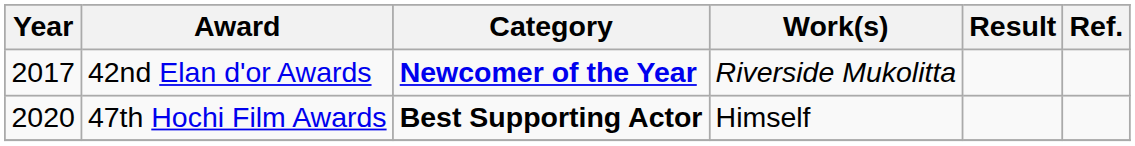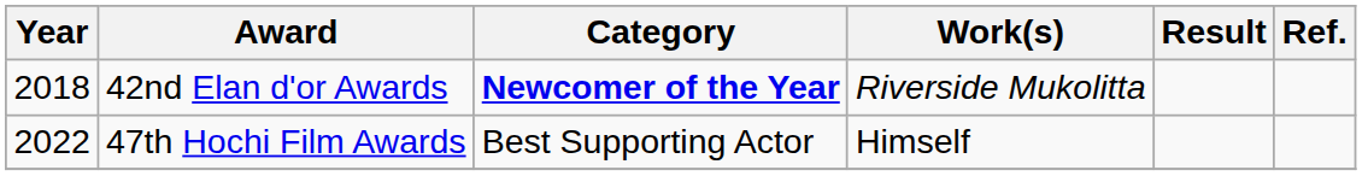42nd Elan d'or Awards | Year: 2017 -> 2018
47th Hochi Film Awards | Year: 2020 -> 2022
47th Hochi Film Awards | Category: bold -> normal
